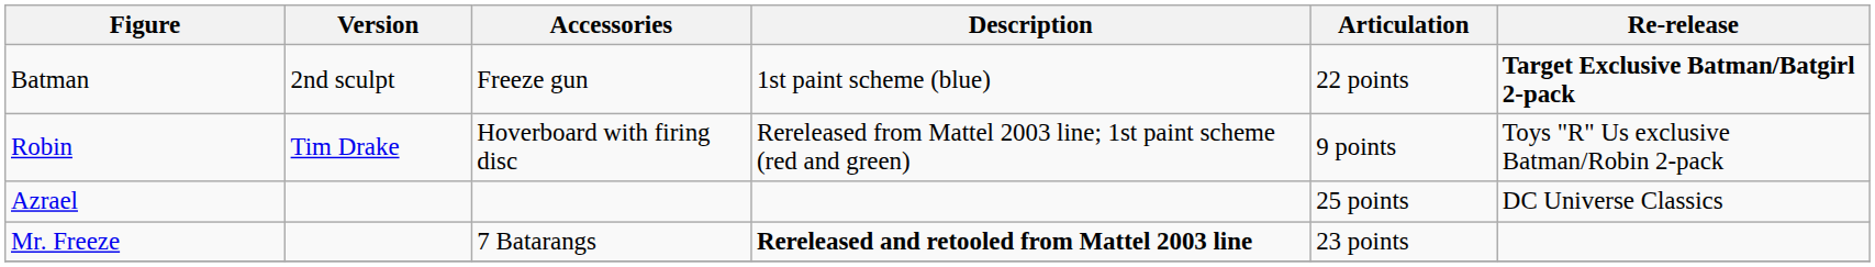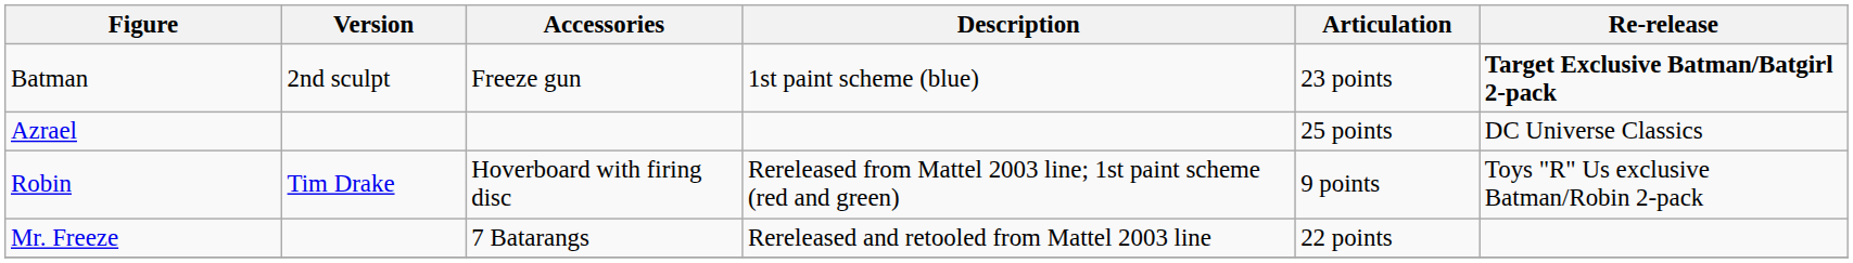Batman | Articulation: 22 points -> 23 points
rows swapped: Robin <-> Azrael
Mr. Freeze | Description: bold -> normal
Mr. Freeze | Articulation: 23 points -> 22 points
